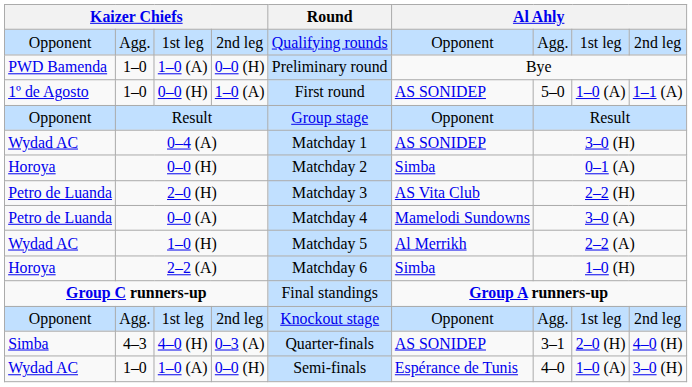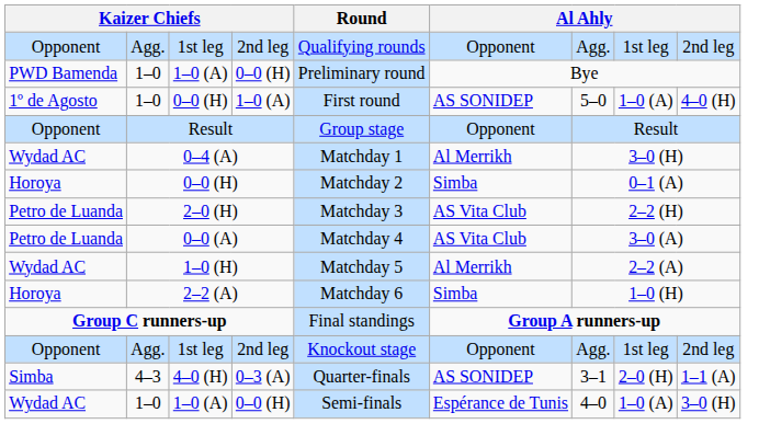1º de Agosto / 1–0 | column 9: 1–1 (A) -> 4–0 (H)
0–4 (A) | column 6: AS SONIDEP -> Al Merrikh
0–0 (A) | column 6: Mamelodi Sundowns -> AS Vita Club
4–3 | column 9: 4–0 (H) -> 1–1 (A)
